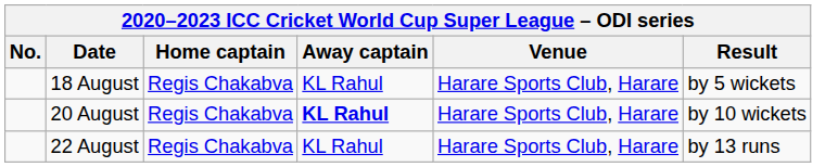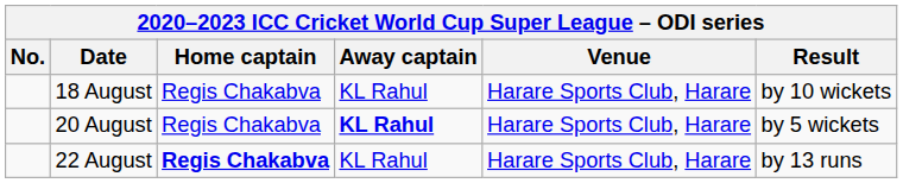18 August | Result: by 5 wickets -> by 10 wickets
20 August | Result: by 10 wickets -> by 5 wickets
22 August | Home captain: normal -> bold
